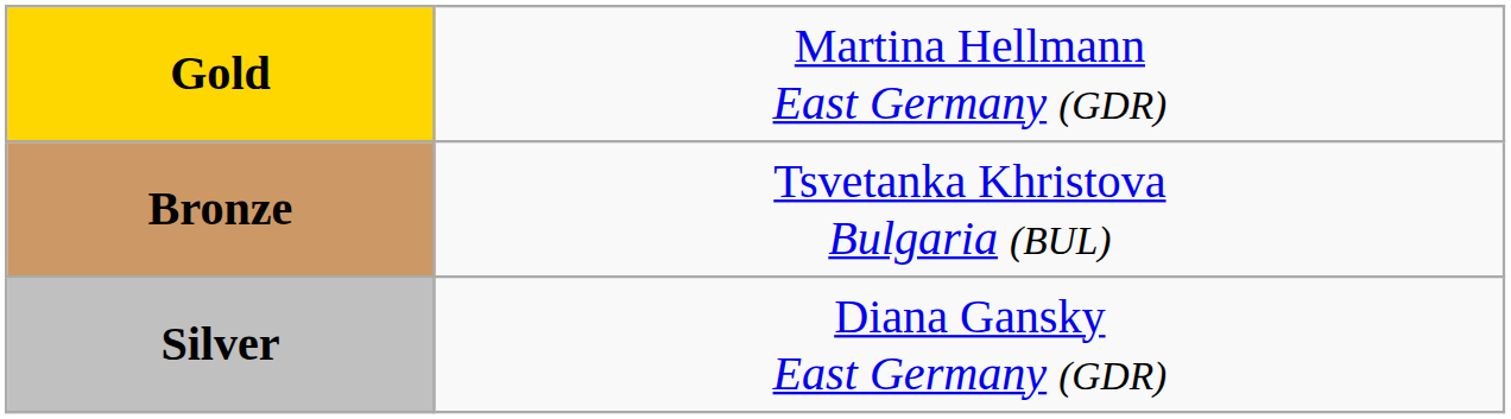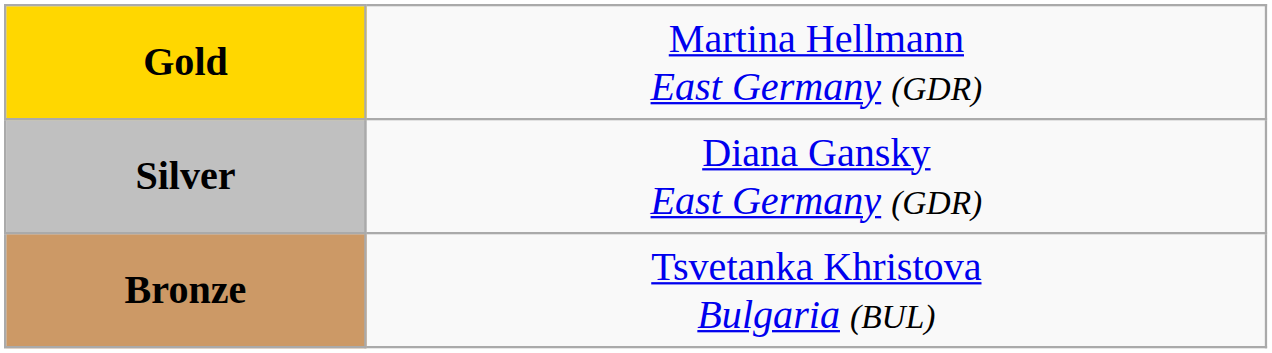rows swapped: Silver <-> Bronze
